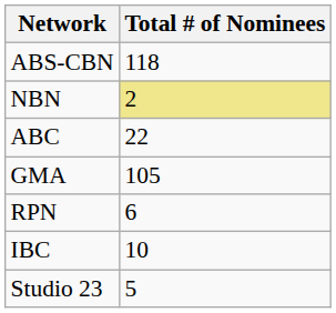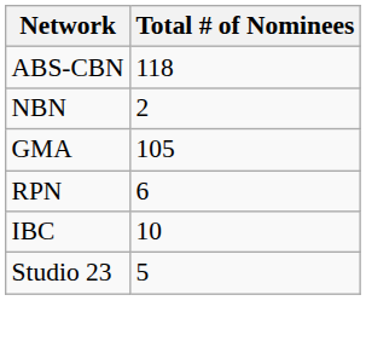NBN | Total # of Nominees: khaki background -> no background
- row: ABC | 22
